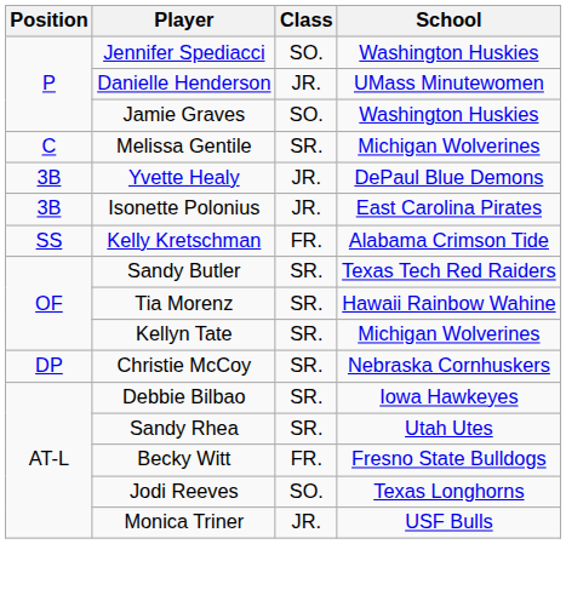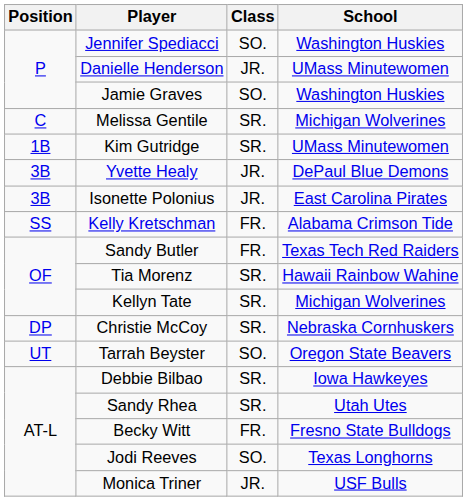+ row: 1B | Kim Gutridge | SR. | UMass Minutewomen
Sandy Butler | Class: SR. -> FR.
+ row: UT | Tarrah Beyster | SO. | Oregon State Beavers
